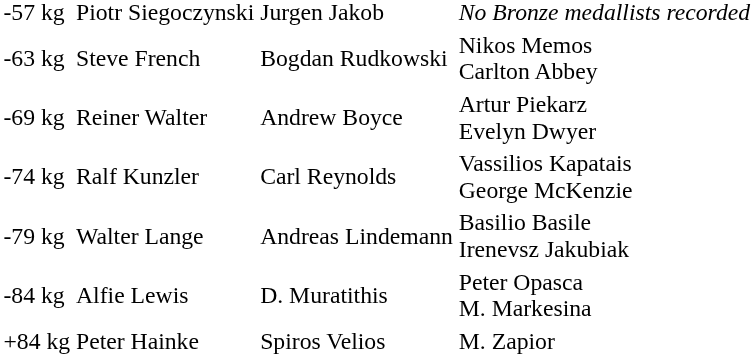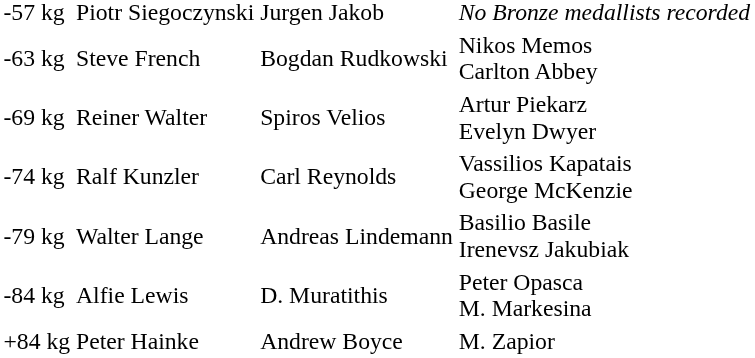-69 kg | column 3: Andrew Boyce -> Spiros Velios
+84 kg | column 3: Spiros Velios -> Andrew Boyce
